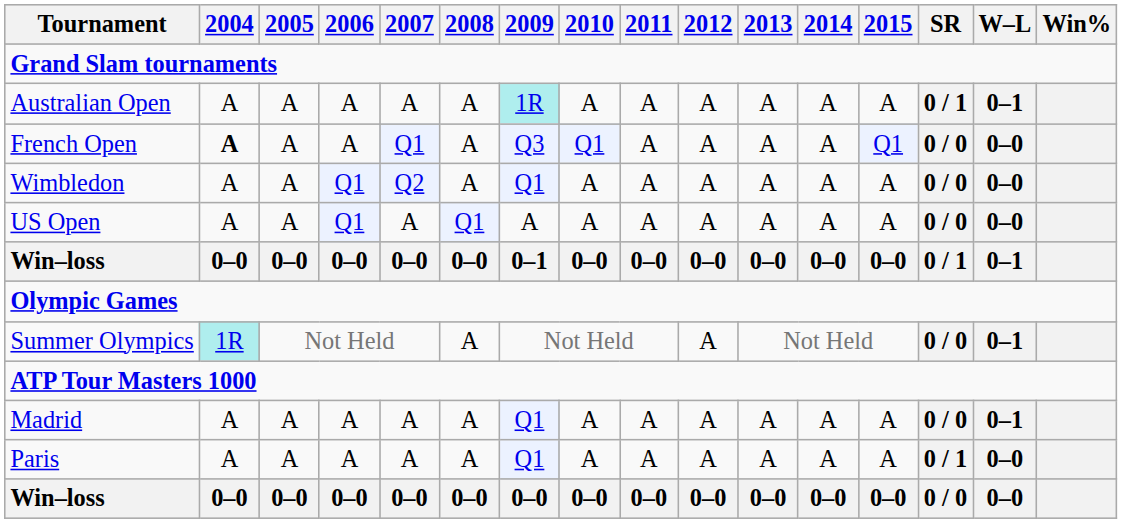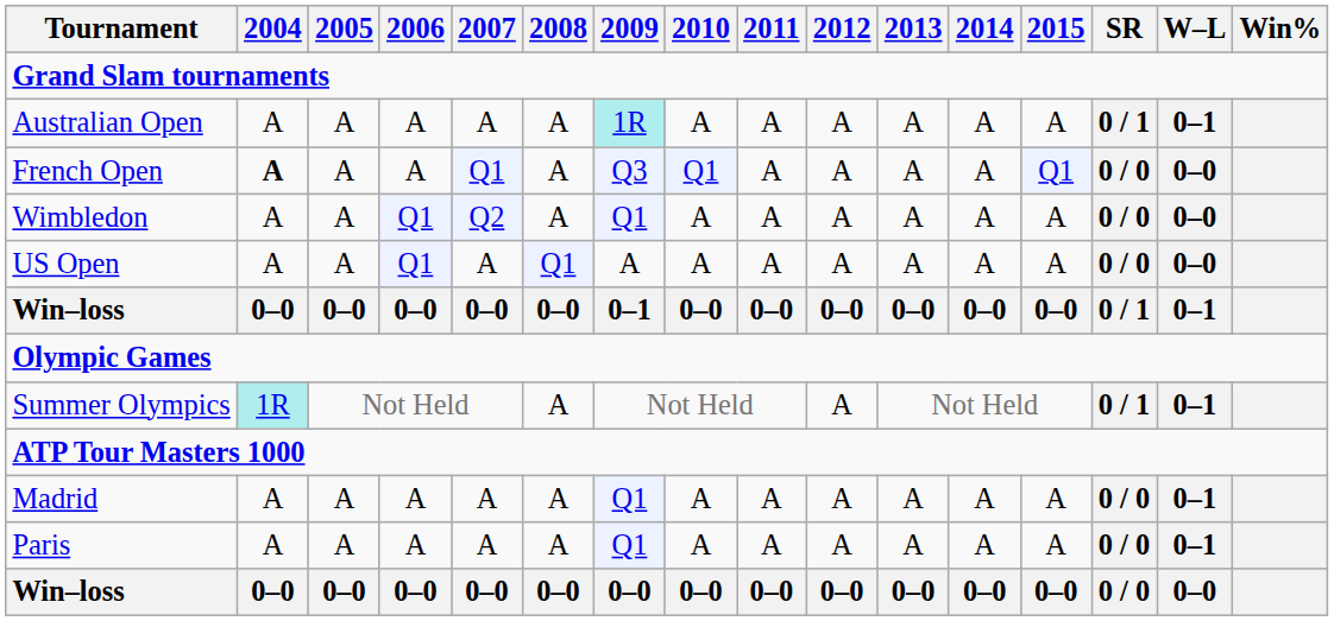Summer Olympics | SR: 0 / 0 -> 0 / 1
Paris | SR: 0 / 1 -> 0 / 0
Paris | W–L: 0–0 -> 0–1
